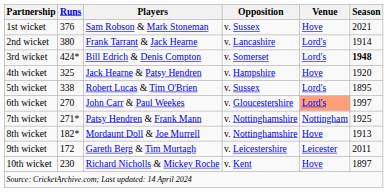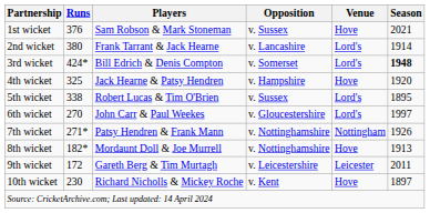6th wicket | Venue: lightsalmon background -> no background
7th wicket | Season: 1925 -> 1926
